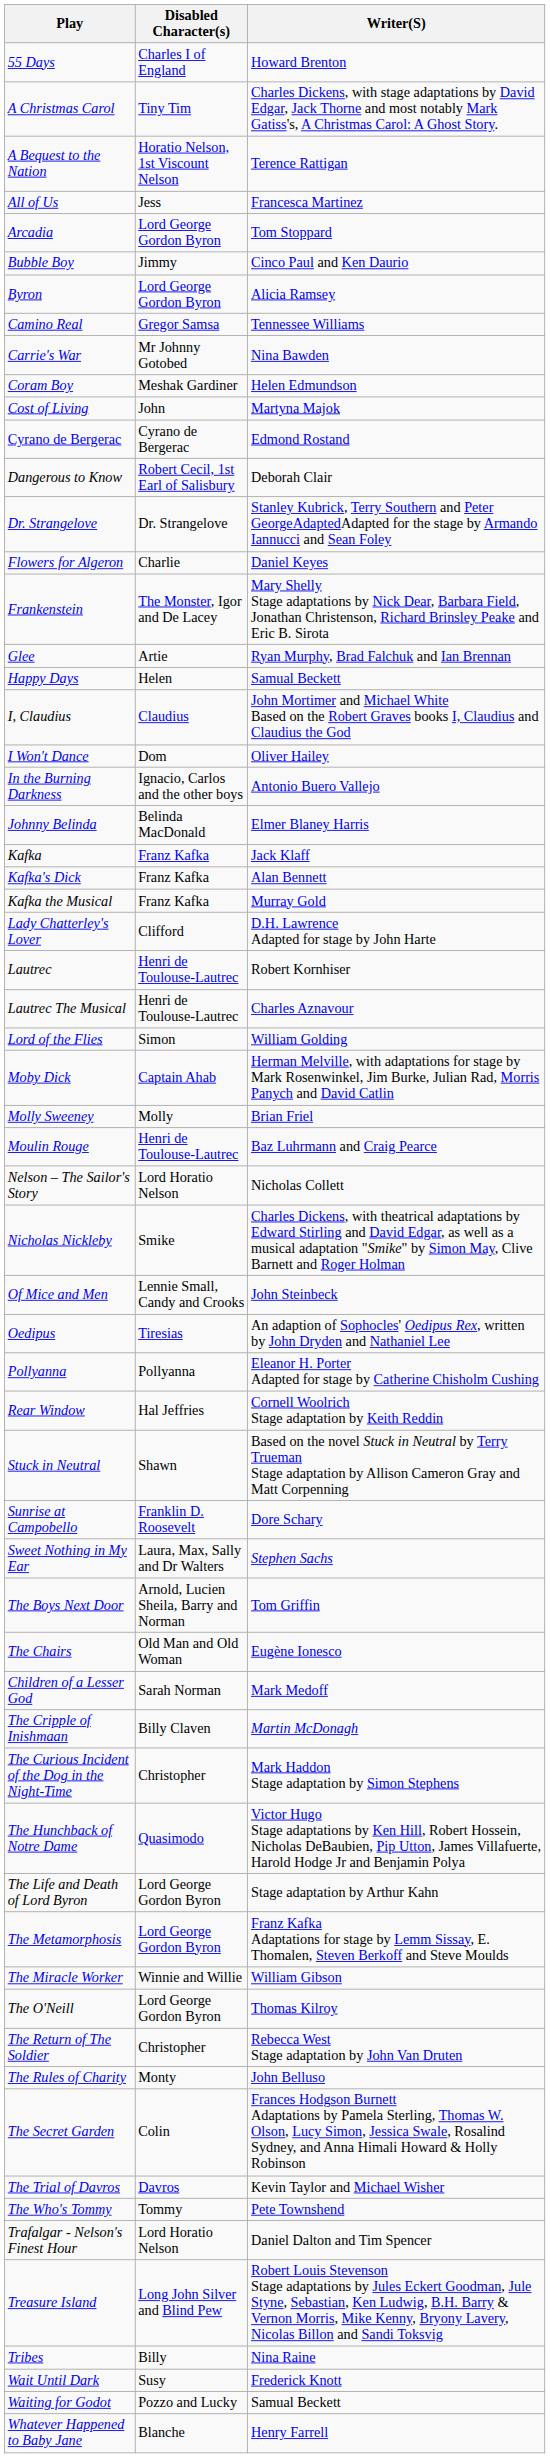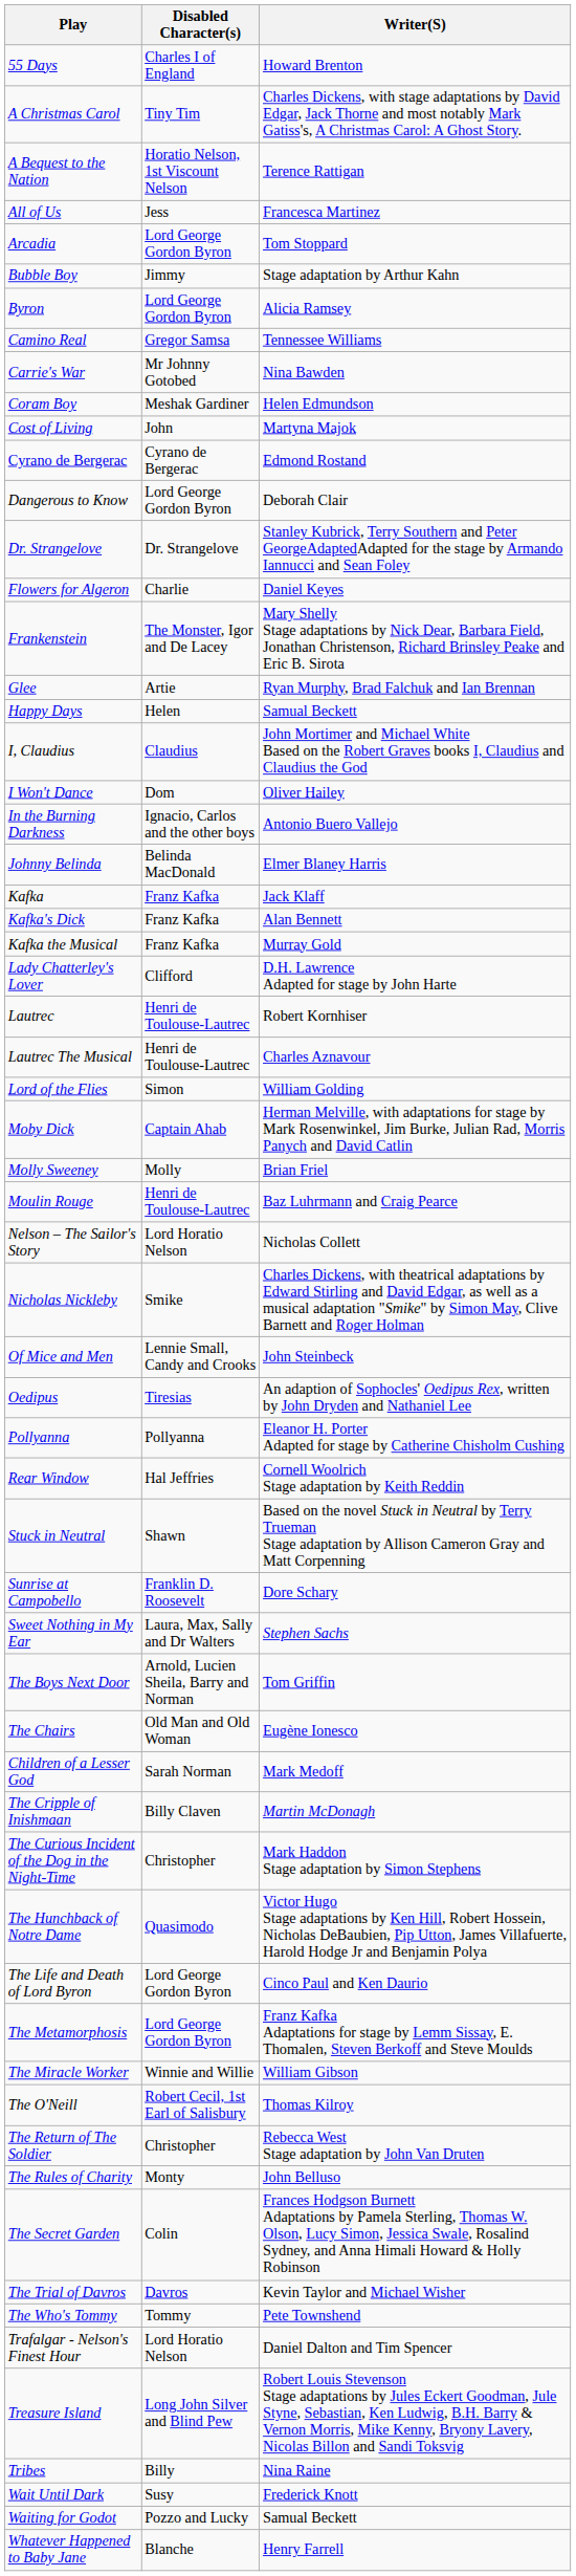Bubble Boy | Writer(S): Cinco Paul and Ken Daurio -> Stage adaptation by Arthur Kahn
Dangerous to Know | Disabled Character(s): Robert Cecil, 1st Earl of Salisbury -> Lord George Gordon Byron
The Life and Death of Lord Byron | Writer(S): Stage adaptation by Arthur Kahn -> Cinco Paul and Ken Daurio
The O'Neill | Disabled Character(s): Lord George Gordon Byron -> Robert Cecil, 1st Earl of Salisbury
